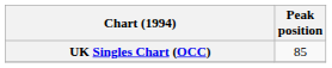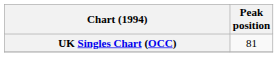UK Singles Chart (OCC) | Peak position: 85 -> 81
